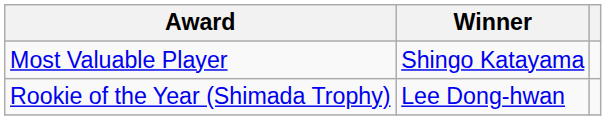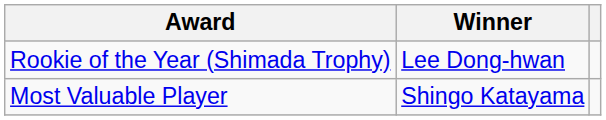rows swapped: Most Valuable Player <-> Rookie of the Year (Shimada Trophy)
